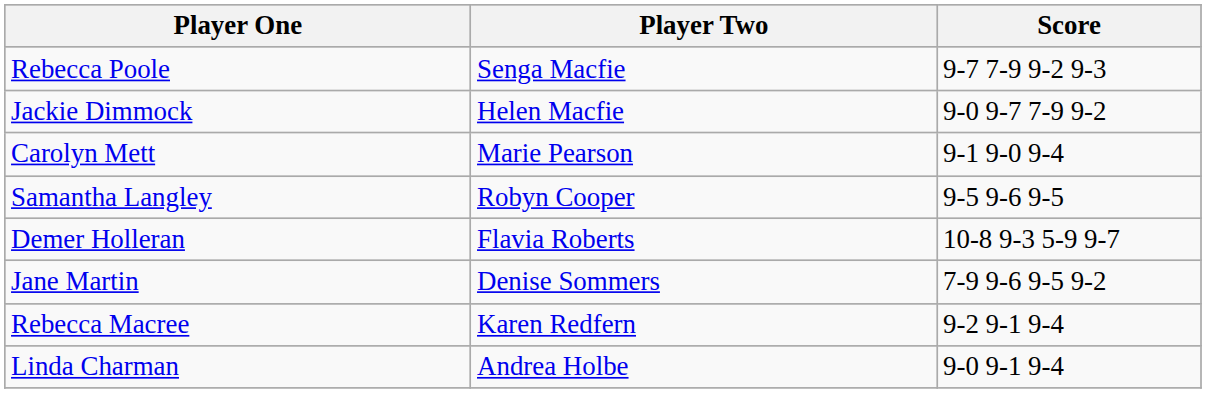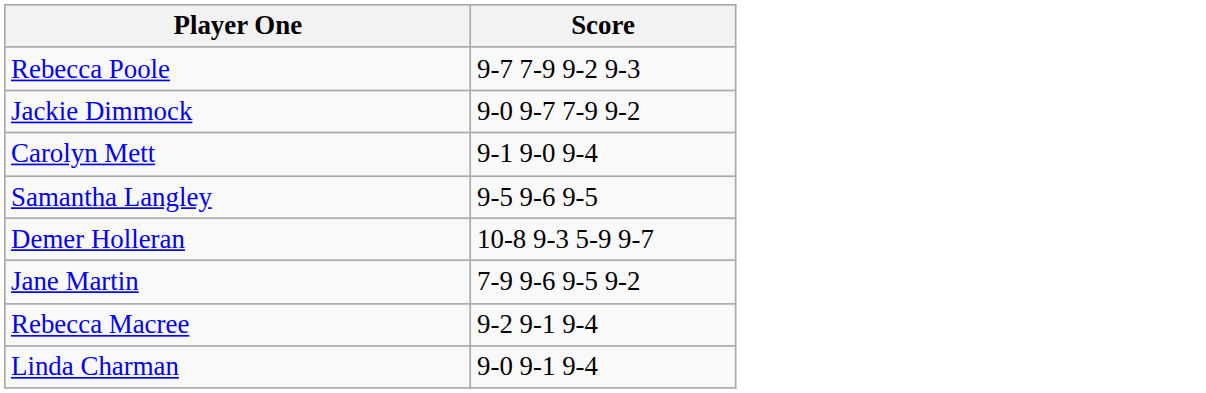- column: Player Two | Senga Macfie | Helen Macfie | Marie Pearson | Robyn Cooper | Flavia Roberts | Denise Sommers | Karen Redfern | Andrea Holbe
